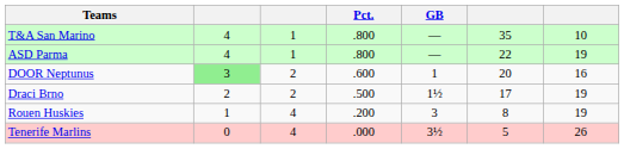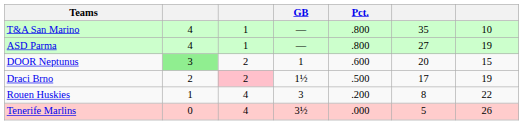columns swapped: Pct. <-> GB
ASD Parma | column 6: 22 -> 27
DOOR Neptunus | column 7: 16 -> 15
Draci Brno | column 3: no background -> pink background
Rouen Huskies | column 7: 19 -> 22
